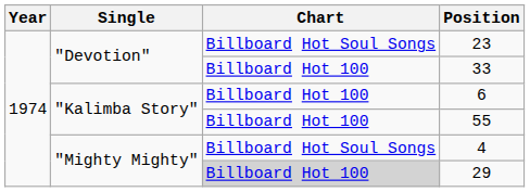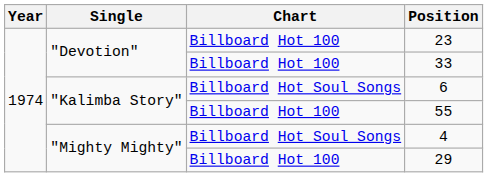23 | Chart: Billboard Hot Soul Songs -> Billboard Hot 100
6 | Chart: Billboard Hot 100 -> Billboard Hot Soul Songs
29 | Chart: lightgrey background -> no background
